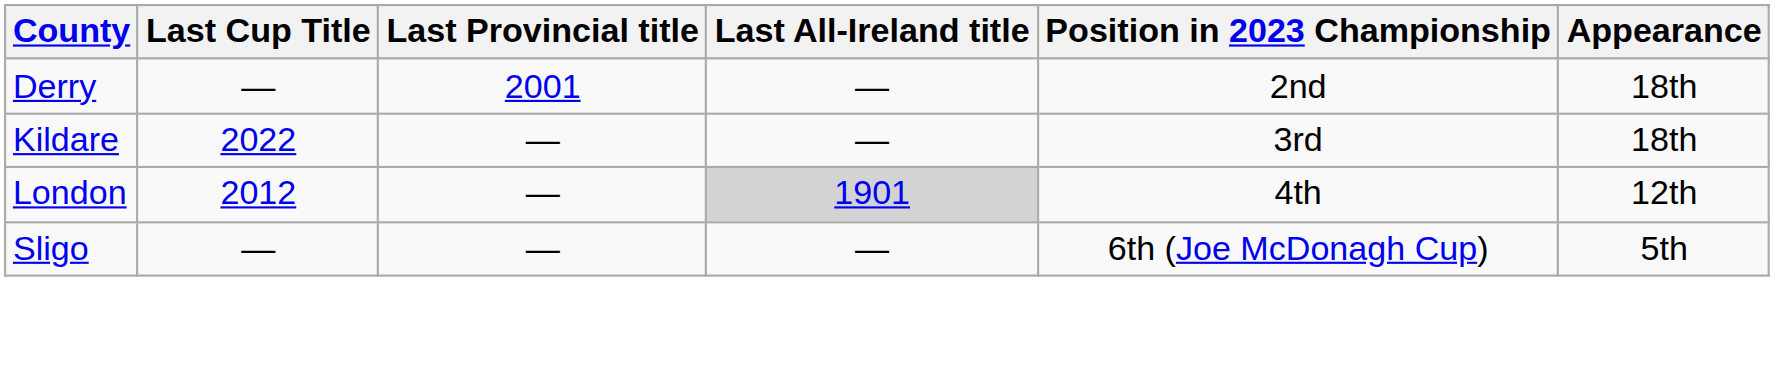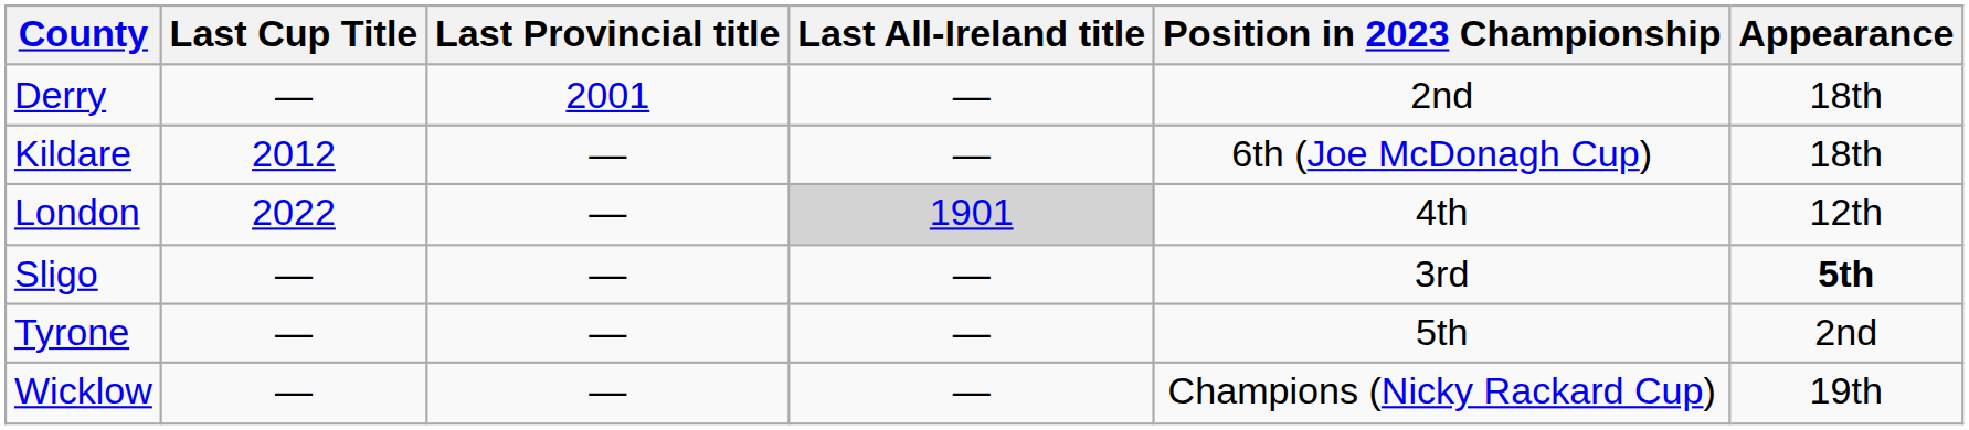Kildare | Last Cup Title: 2022 -> 2012
Kildare | Position in 2023 Championship: 3rd -> 6th (Joe McDonagh Cup)
London | Last Cup Title: 2012 -> 2022
Sligo | Position in 2023 Championship: 6th (Joe McDonagh Cup) -> 3rd
Sligo | Appearance: normal -> bold
+ row: Tyrone | — | — | — | 5th | 2nd
+ row: Wicklow | — | — | — | Champions (Nicky Rackard Cup) | 19th
